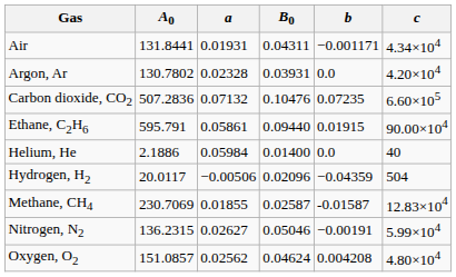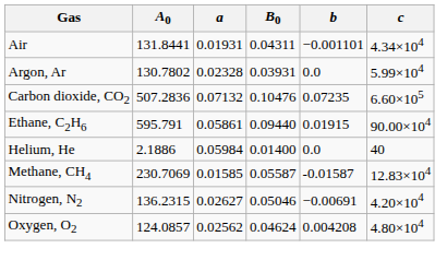Air | b: −0.001171 -> −0.001101
Argon, Ar | c: 4.20×104 -> 5.99×104
- row: Hydrogen, H2 | 20.0117 | −0.00506 | 0.02096 | −0.04359 | 504
Methane, CH4 | a: 0.01855 -> 0.01585
Methane, CH4 | B0: 0.02587 -> 0.05587
Nitrogen, N2 | b: −0.00191 -> −0.00691
Nitrogen, N2 | c: 5.99×104 -> 4.20×104
Oxygen, O2 | A0: 151.0857 -> 124.0857
